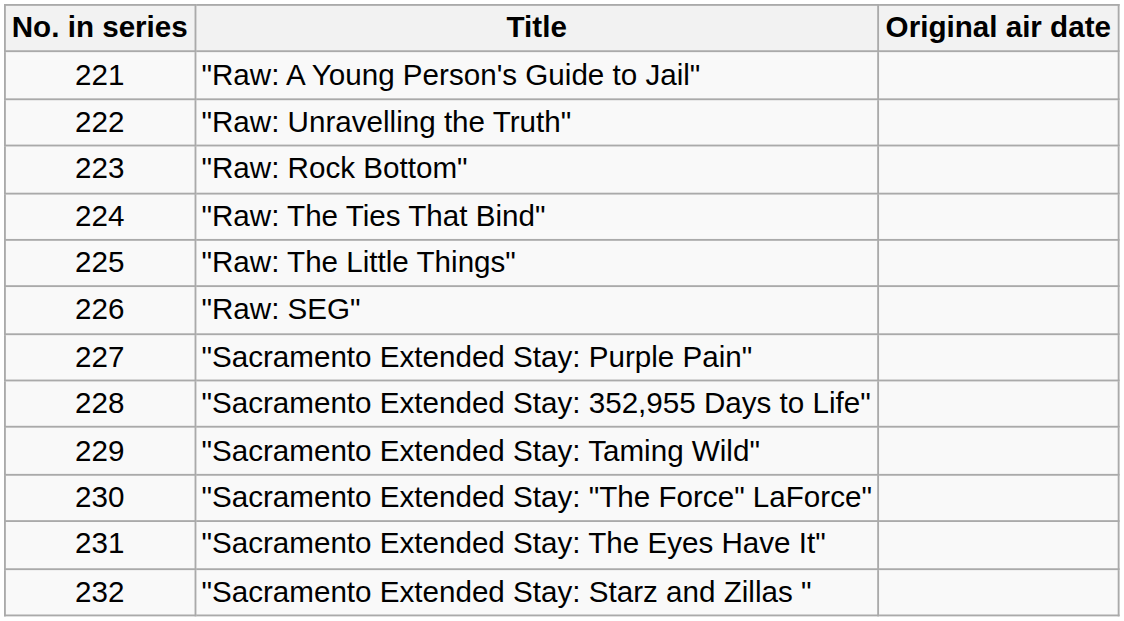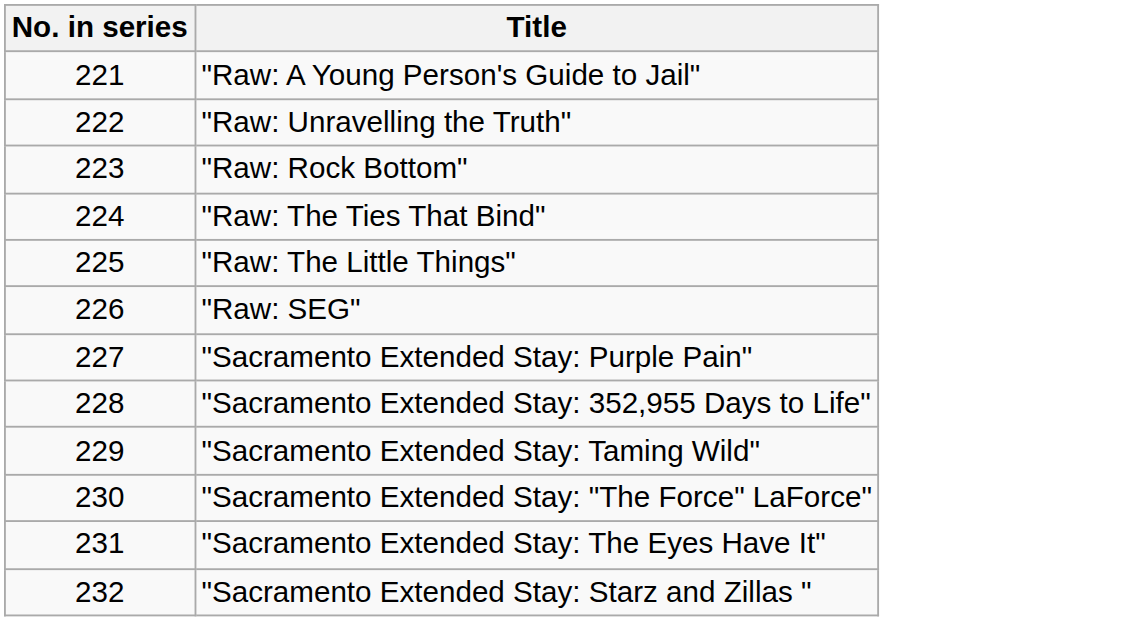- column: Original air date
